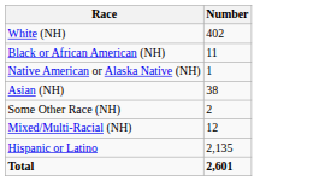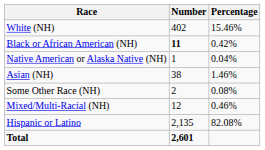+ column: Percentage | 15.46% | 0.42% | 0.04% | 1.46% | 0.08% | 0.46% | 82.08%
Black or African American (NH) | Number: normal -> bold
